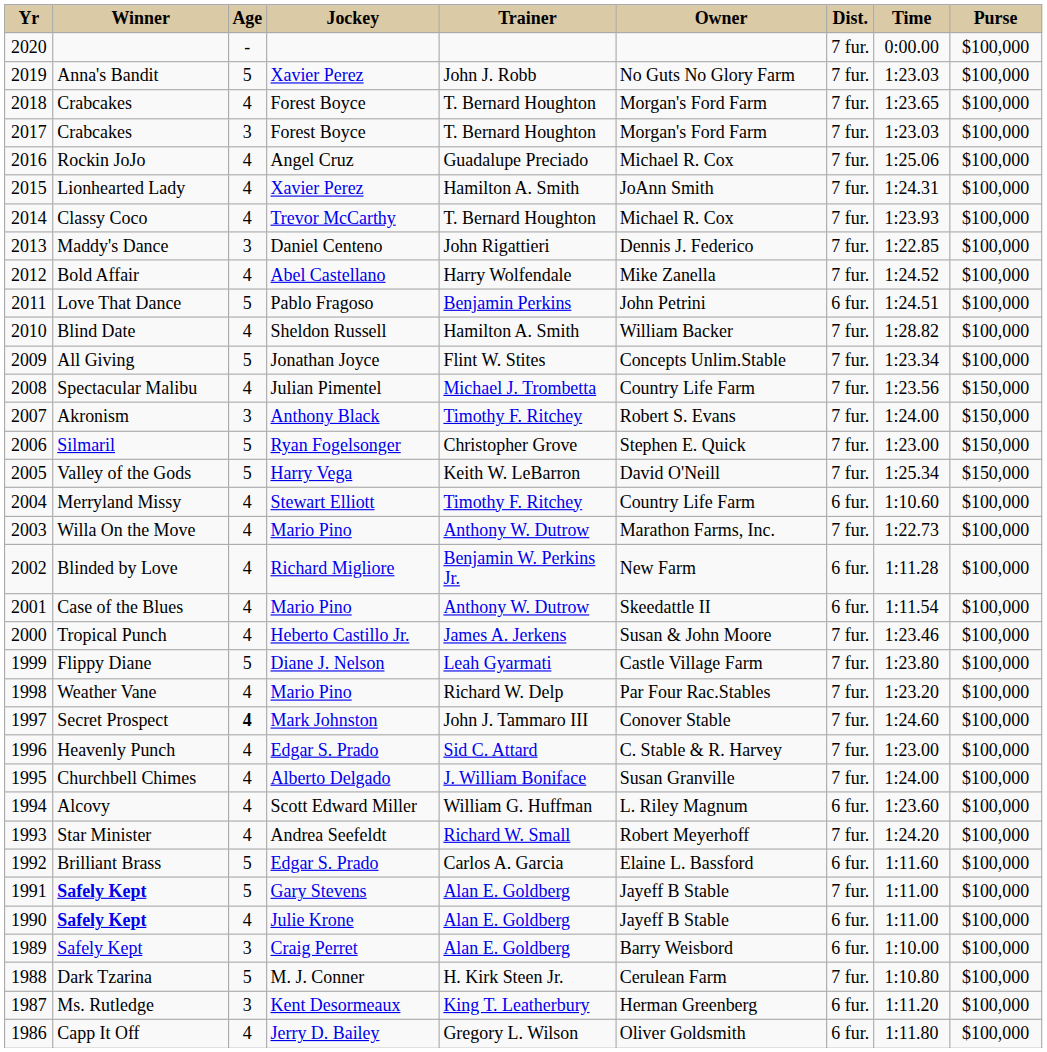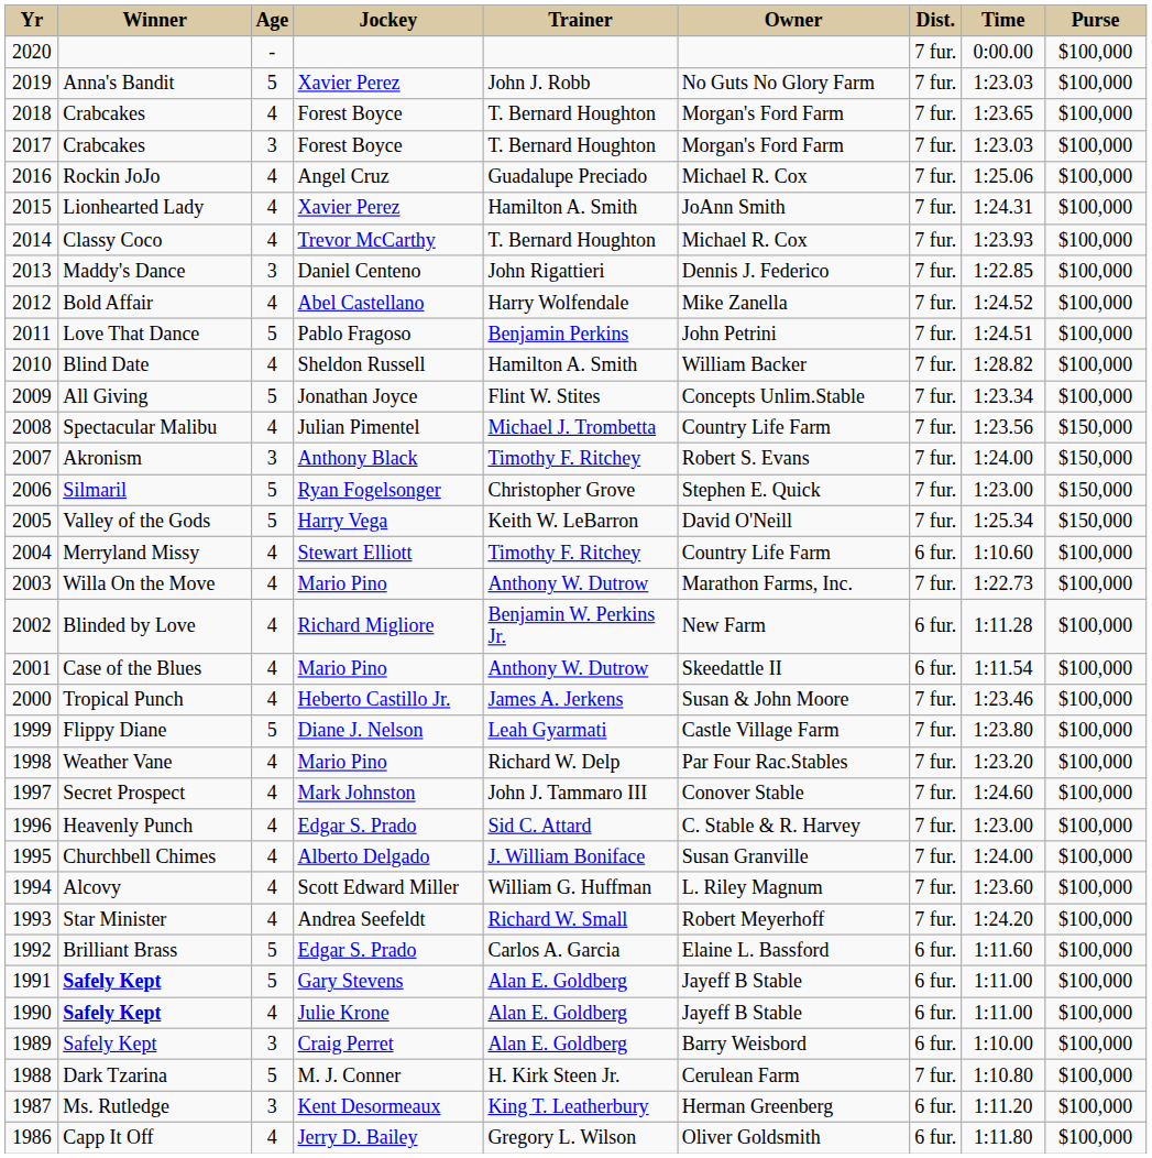Love That Dance | Dist.: 6 fur. -> 7 fur.
Secret Prospect | Age: bold -> normal
Alcovy | Dist.: 6 fur. -> 7 fur.
1991 / Safely Kept | Dist.: 7 fur. -> 6 fur.
